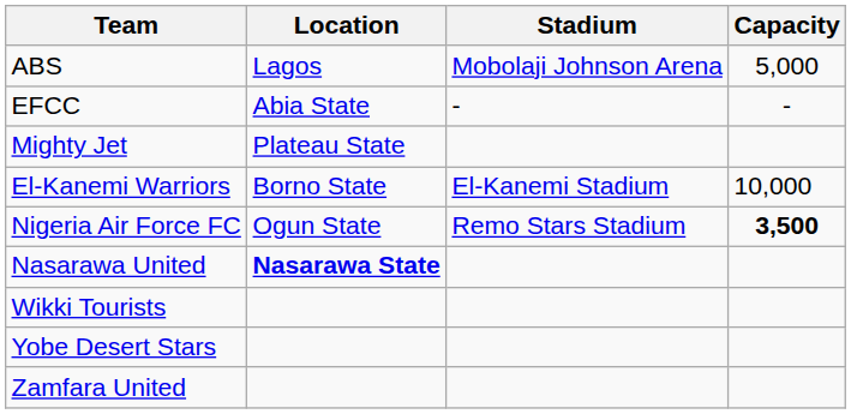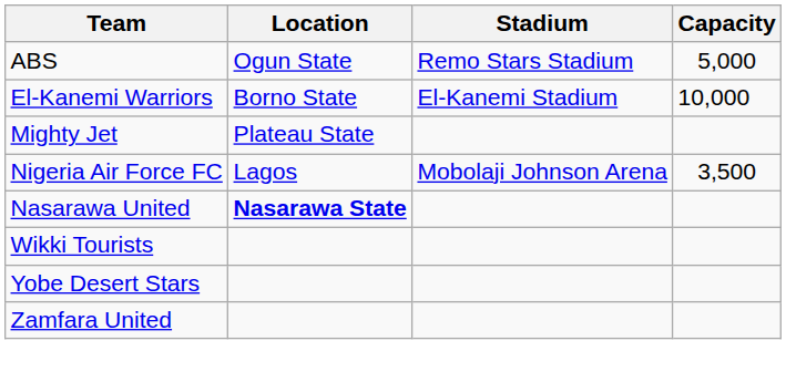ABS | Location: Lagos -> Ogun State
ABS | Stadium: Mobolaji Johnson Arena -> Remo Stars Stadium
- row: EFCC | Abia State | - | -
rows swapped: El-Kanemi Warriors <-> Mighty Jet
Nigeria Air Force FC | Location: Ogun State -> Lagos
Nigeria Air Force FC | Stadium: Remo Stars Stadium -> Mobolaji Johnson Arena
Nigeria Air Force FC | Capacity: bold -> normal
